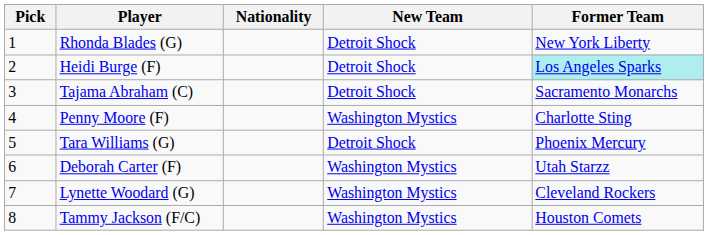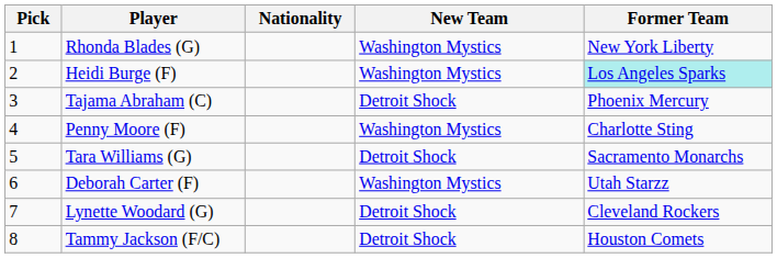Rhonda Blades (G) | New Team: Detroit Shock -> Washington Mystics
Heidi Burge (F) | New Team: Detroit Shock -> Washington Mystics
Tajama Abraham (C) | Former Team: Sacramento Monarchs -> Phoenix Mercury
Tara Williams (G) | Former Team: Phoenix Mercury -> Sacramento Monarchs
Lynette Woodard (G) | New Team: Washington Mystics -> Detroit Shock
Tammy Jackson (F/C) | New Team: Washington Mystics -> Detroit Shock
